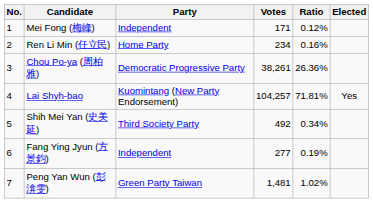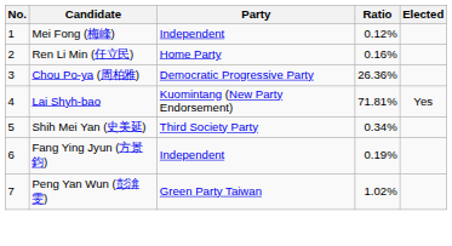- column: Votes | 171 | 234 | 38,261 | 104,257 | 492 | 277 | 1,481
